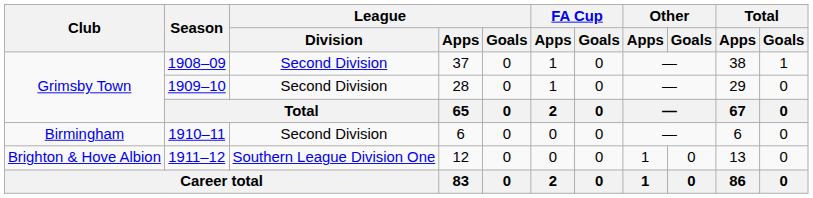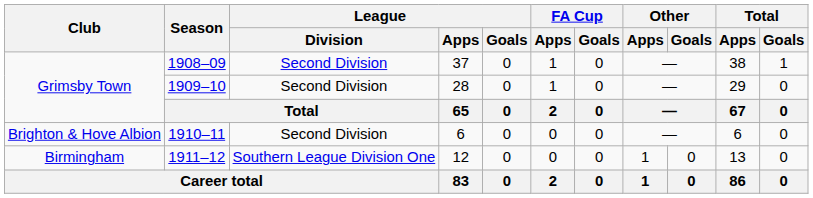1910–11 | Club: Birmingham -> Brighton & Hove Albion
1911–12 | Club: Brighton & Hove Albion -> Birmingham
